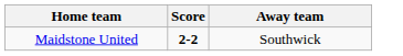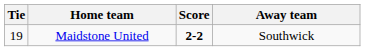+ column: Tie | 19
